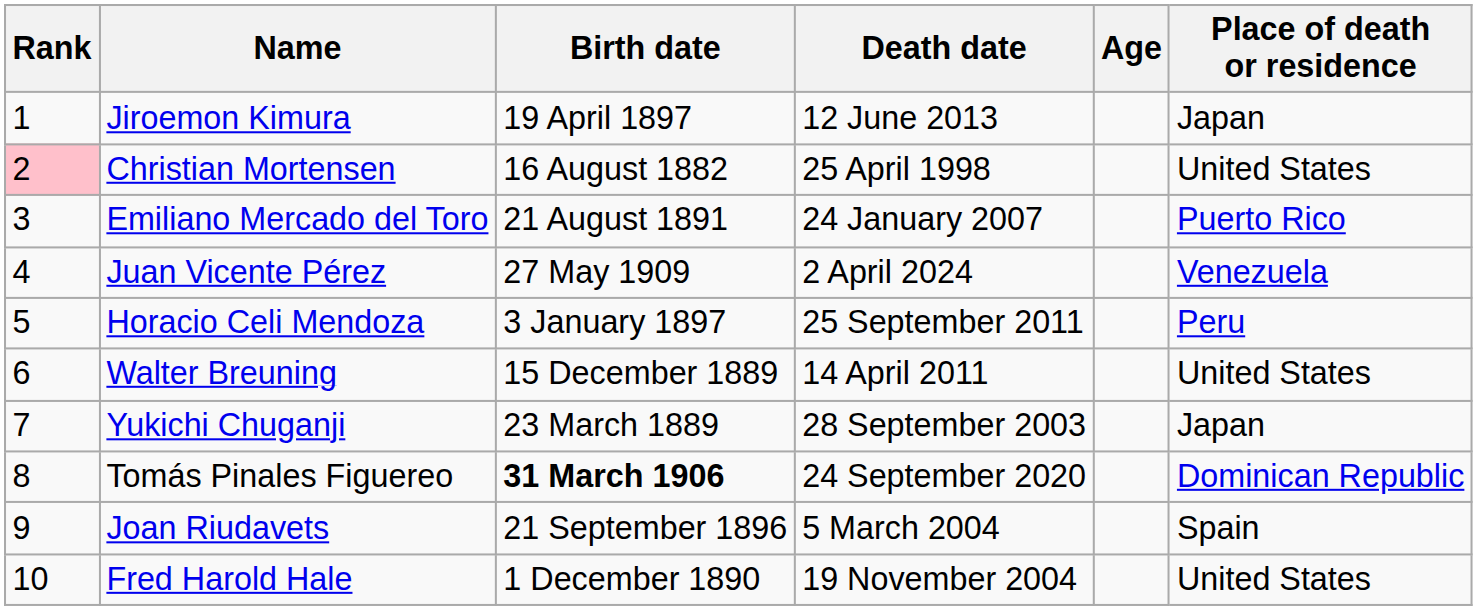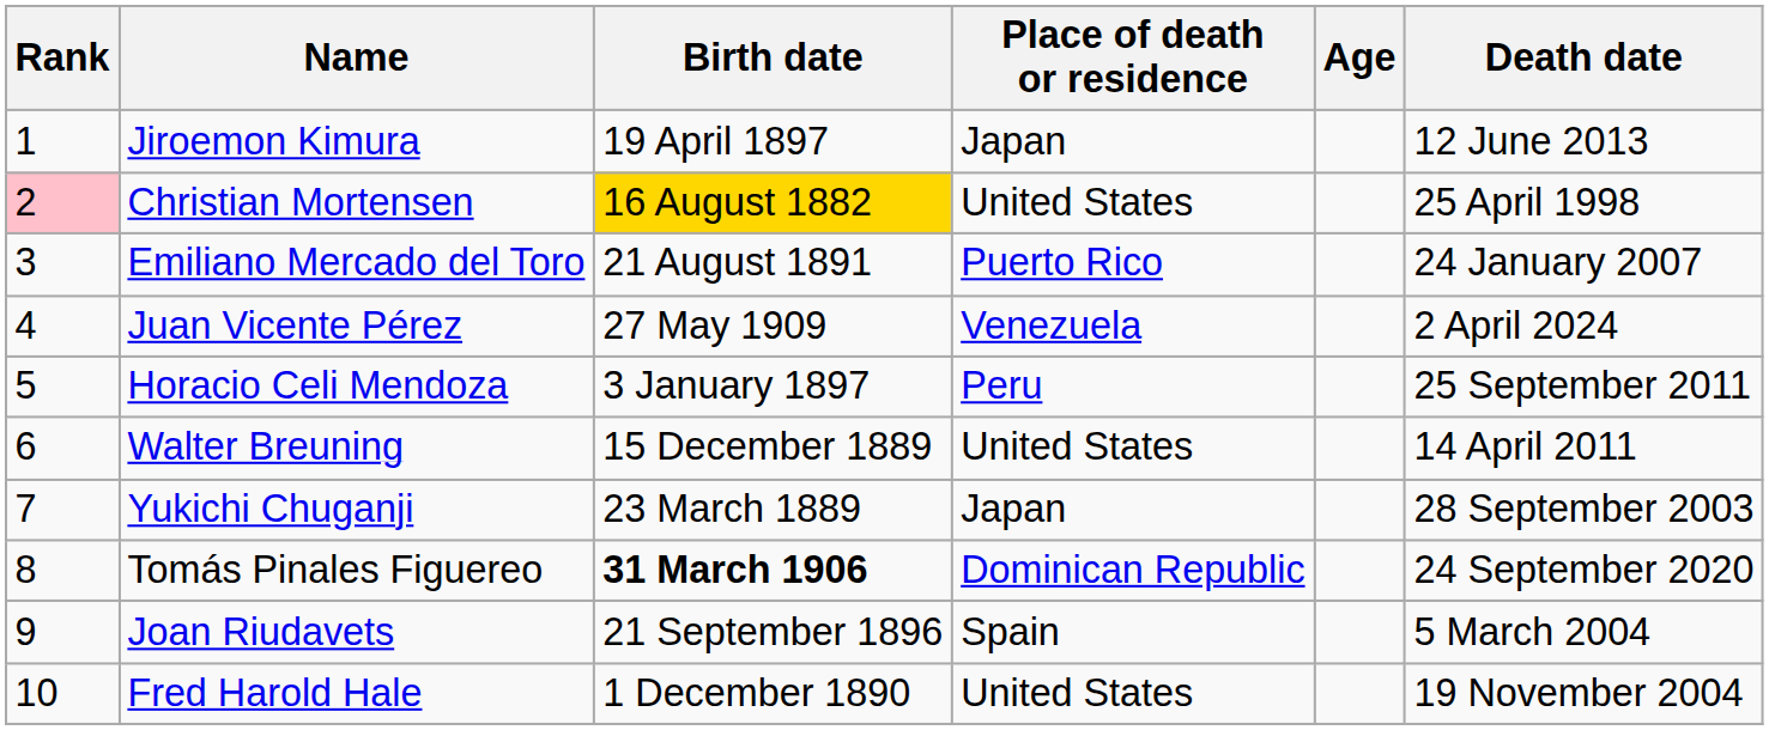columns swapped: Death date <-> Place of death or residence
Christian Mortensen | Birth date: no background -> gold background
